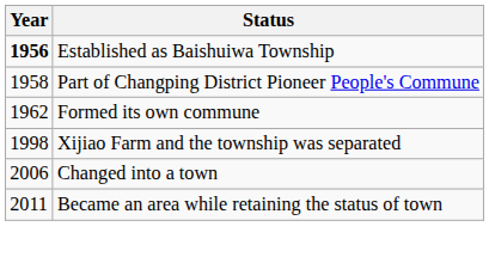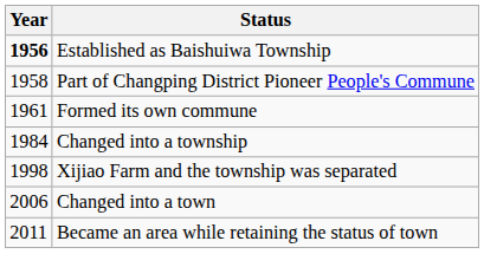Formed its own commune | Year: 1962 -> 1961
+ row: 1984 | Changed into a township
